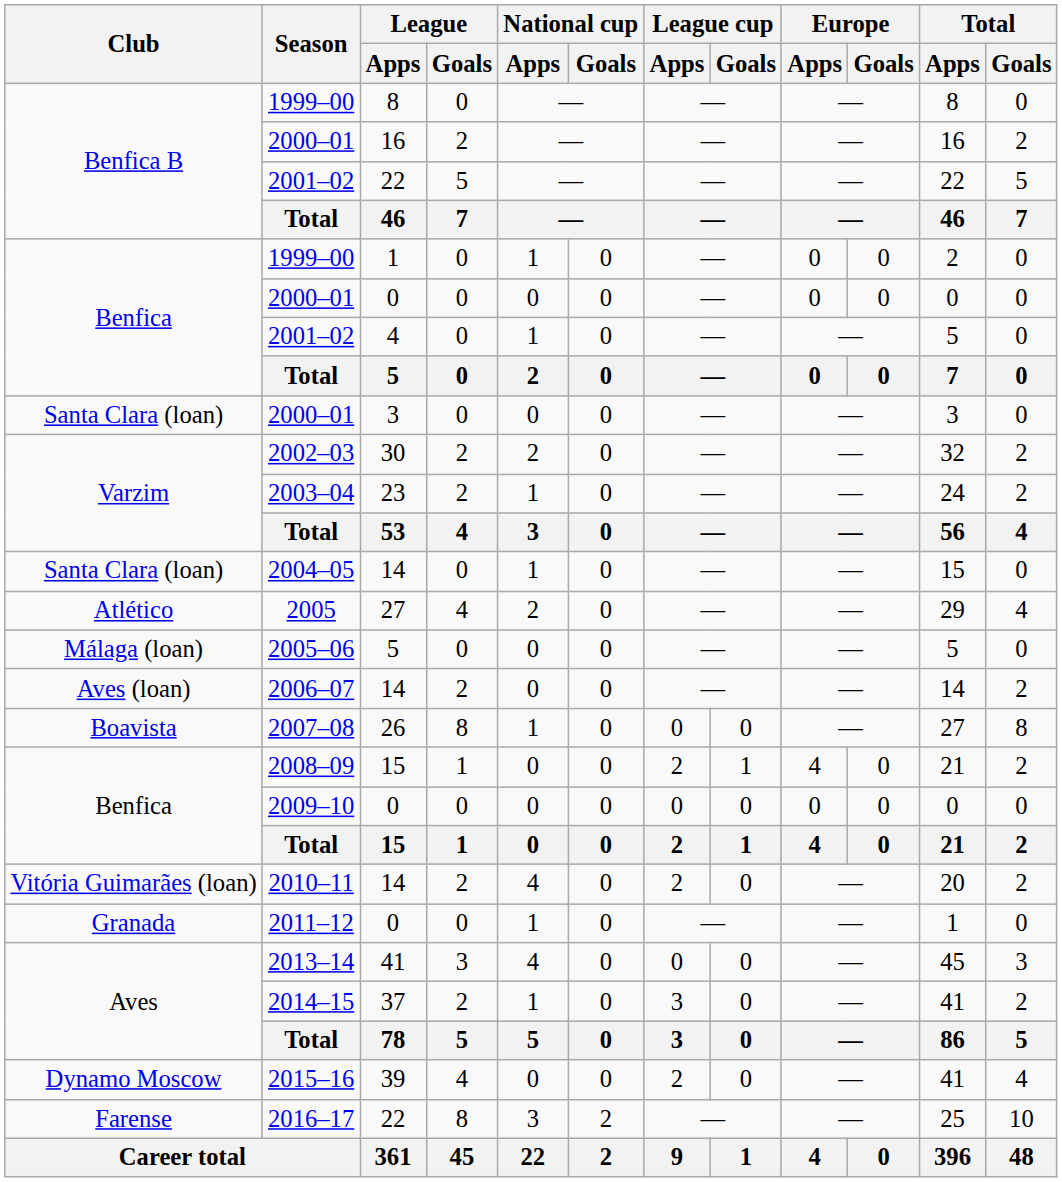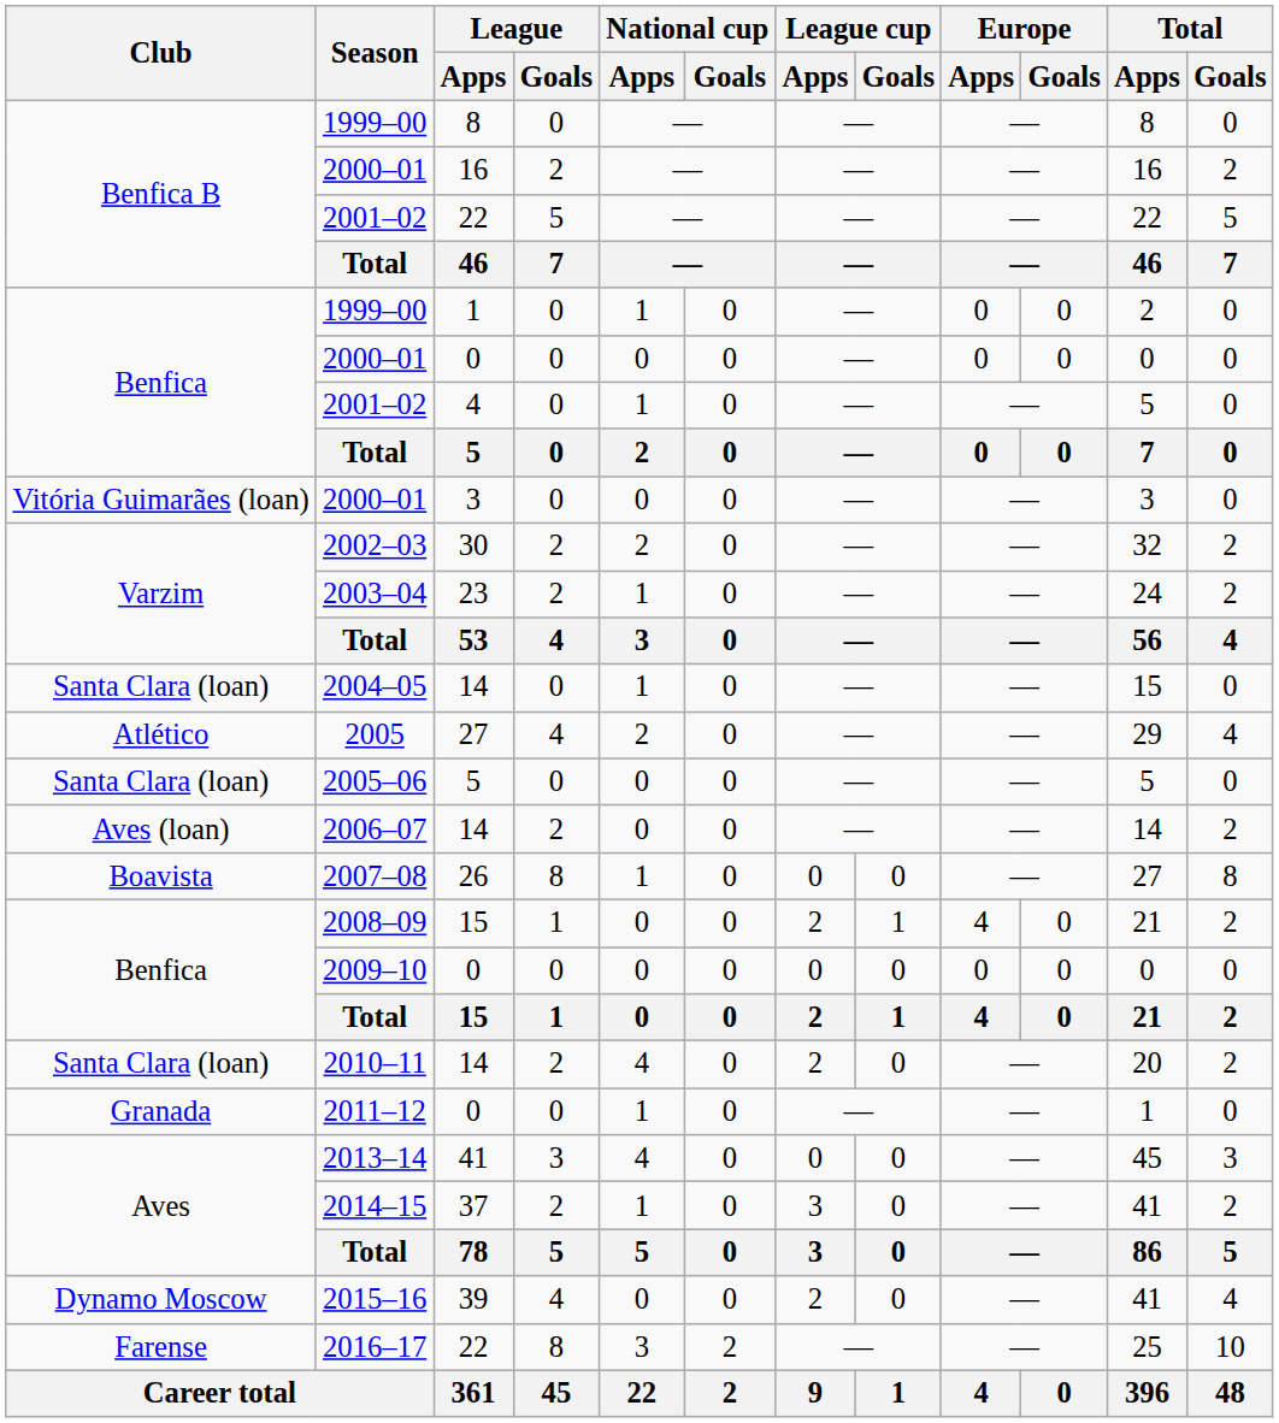2000–01 / 3 | Club: Santa Clara (loan) -> Vitória Guimarães (loan)
2005–06 | Club: Málaga (loan) -> Santa Clara (loan)
2010–11 | Club: Vitória Guimarães (loan) -> Santa Clara (loan)
